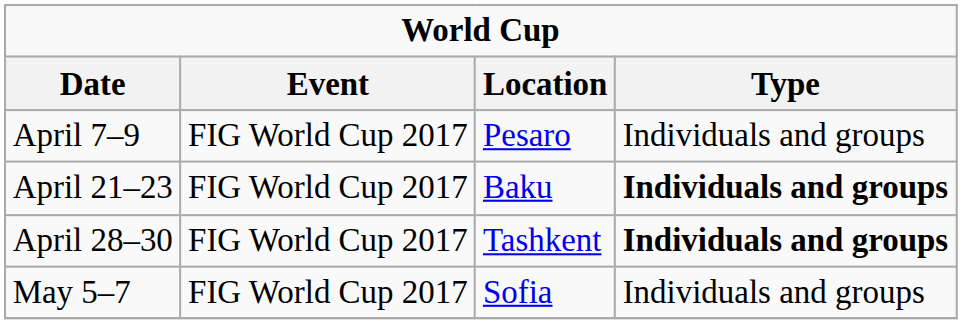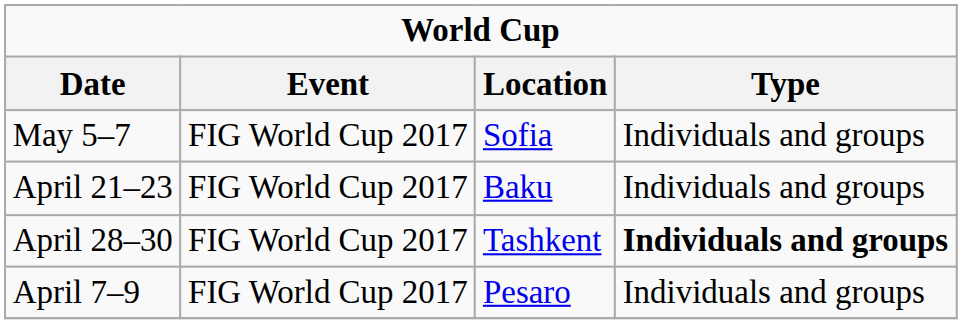rows swapped: April 7–9 <-> May 5–7
April 21–23 | Type: bold -> normal
